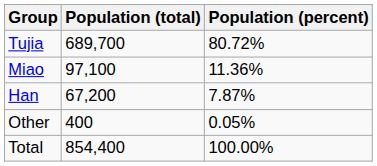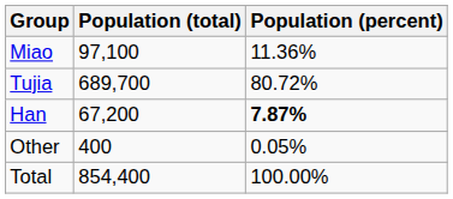rows swapped: Tujia <-> Miao
Han | Population (percent): normal -> bold
